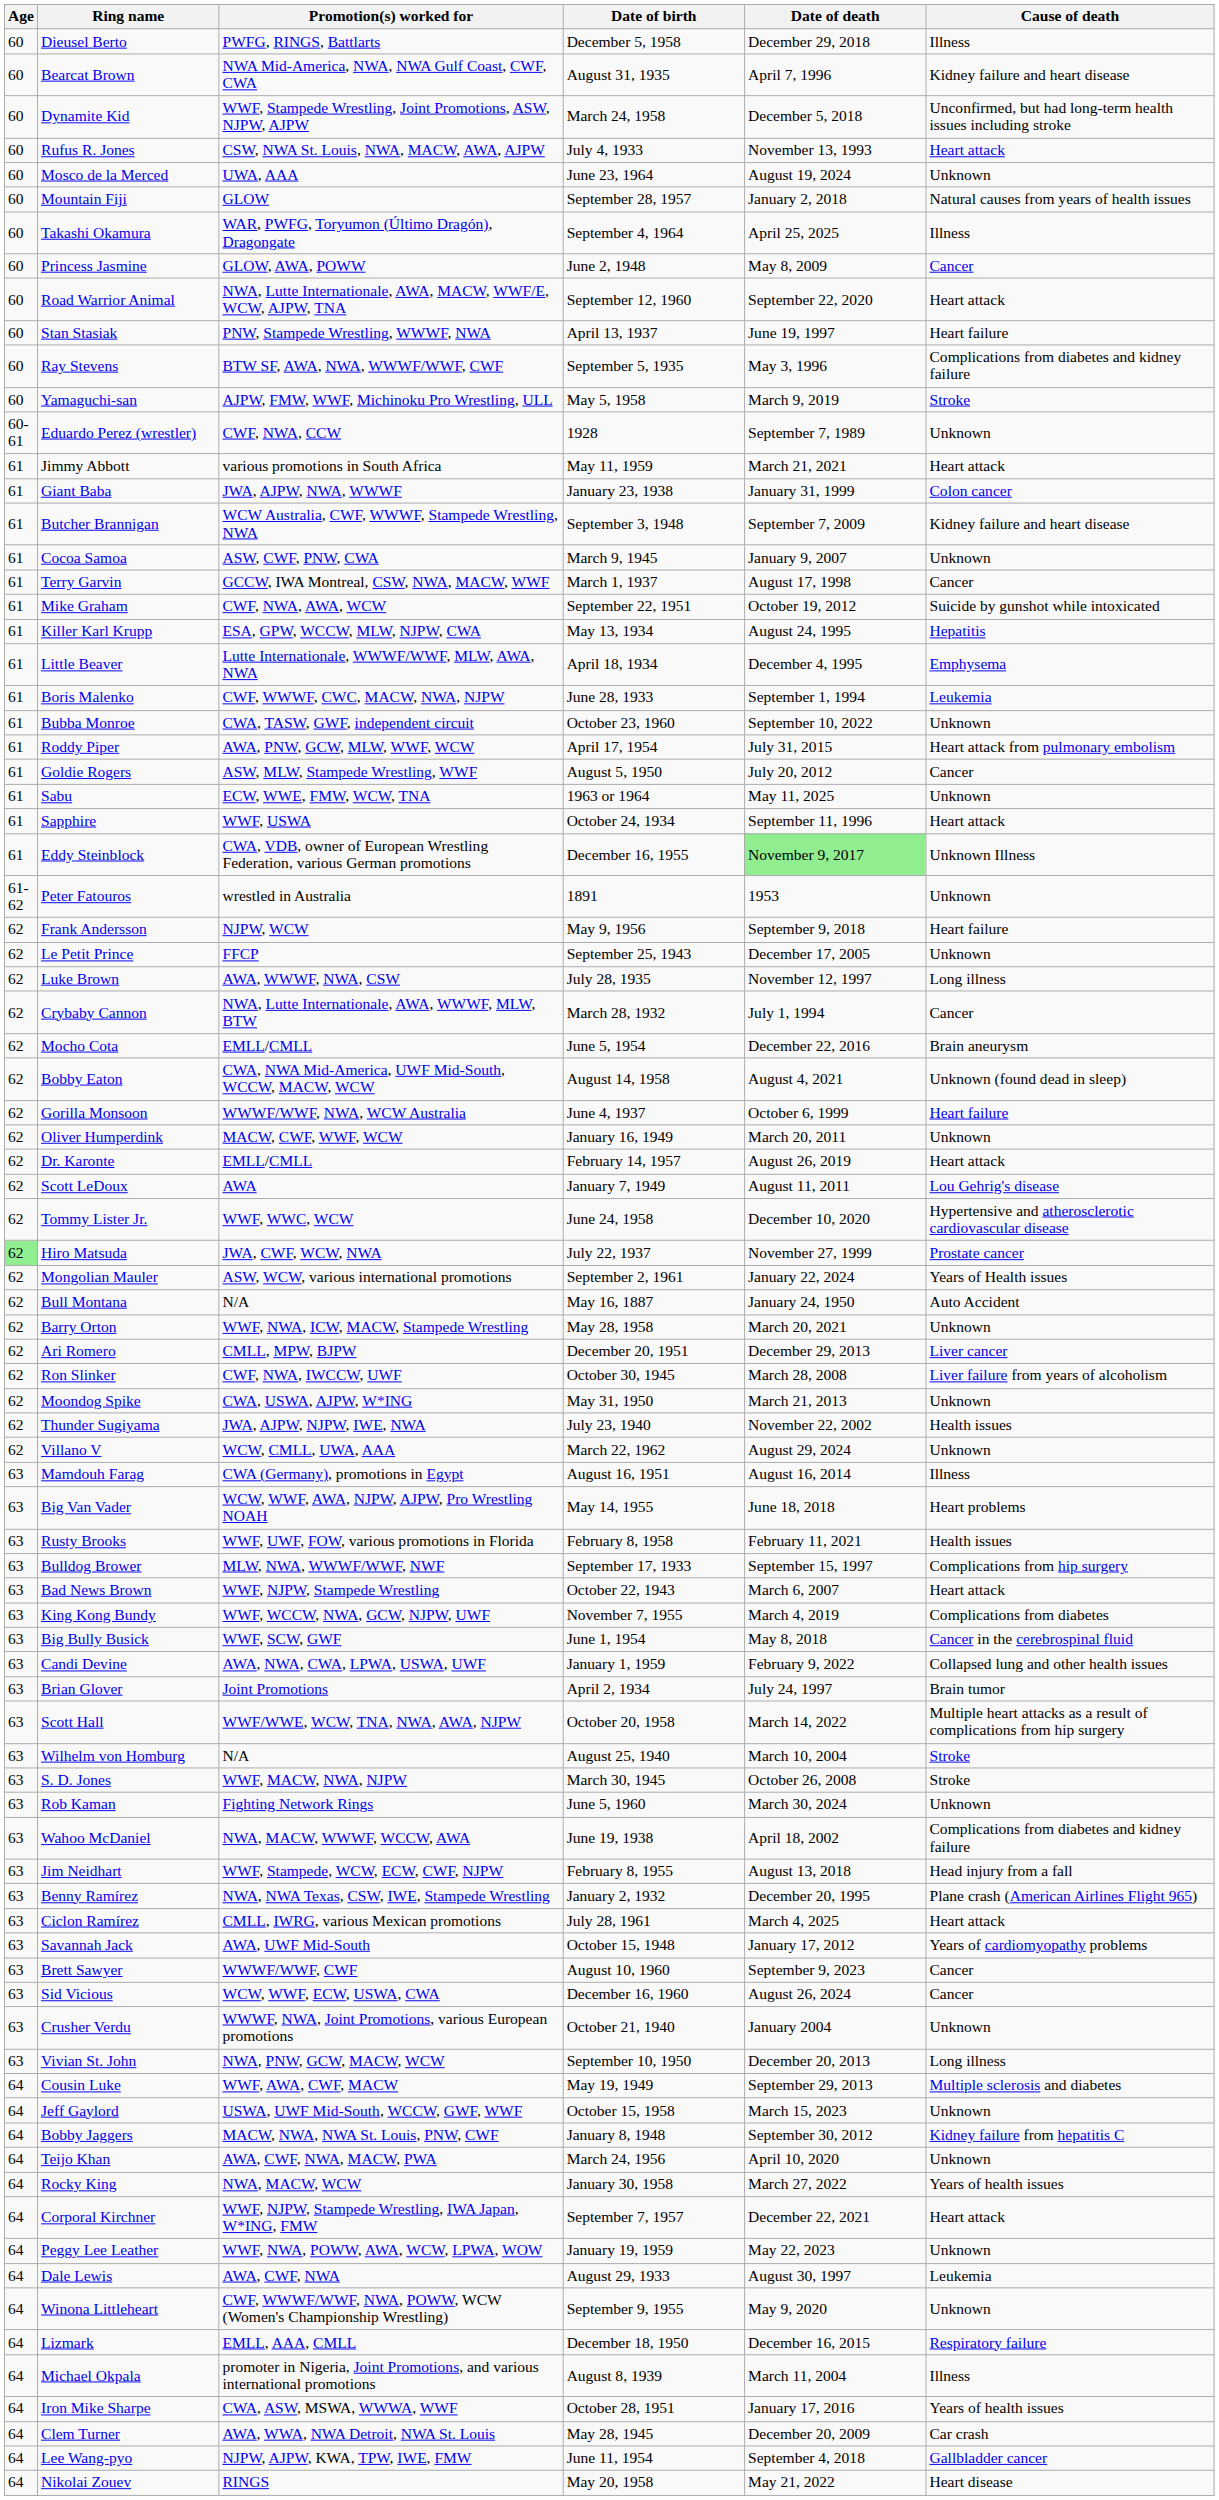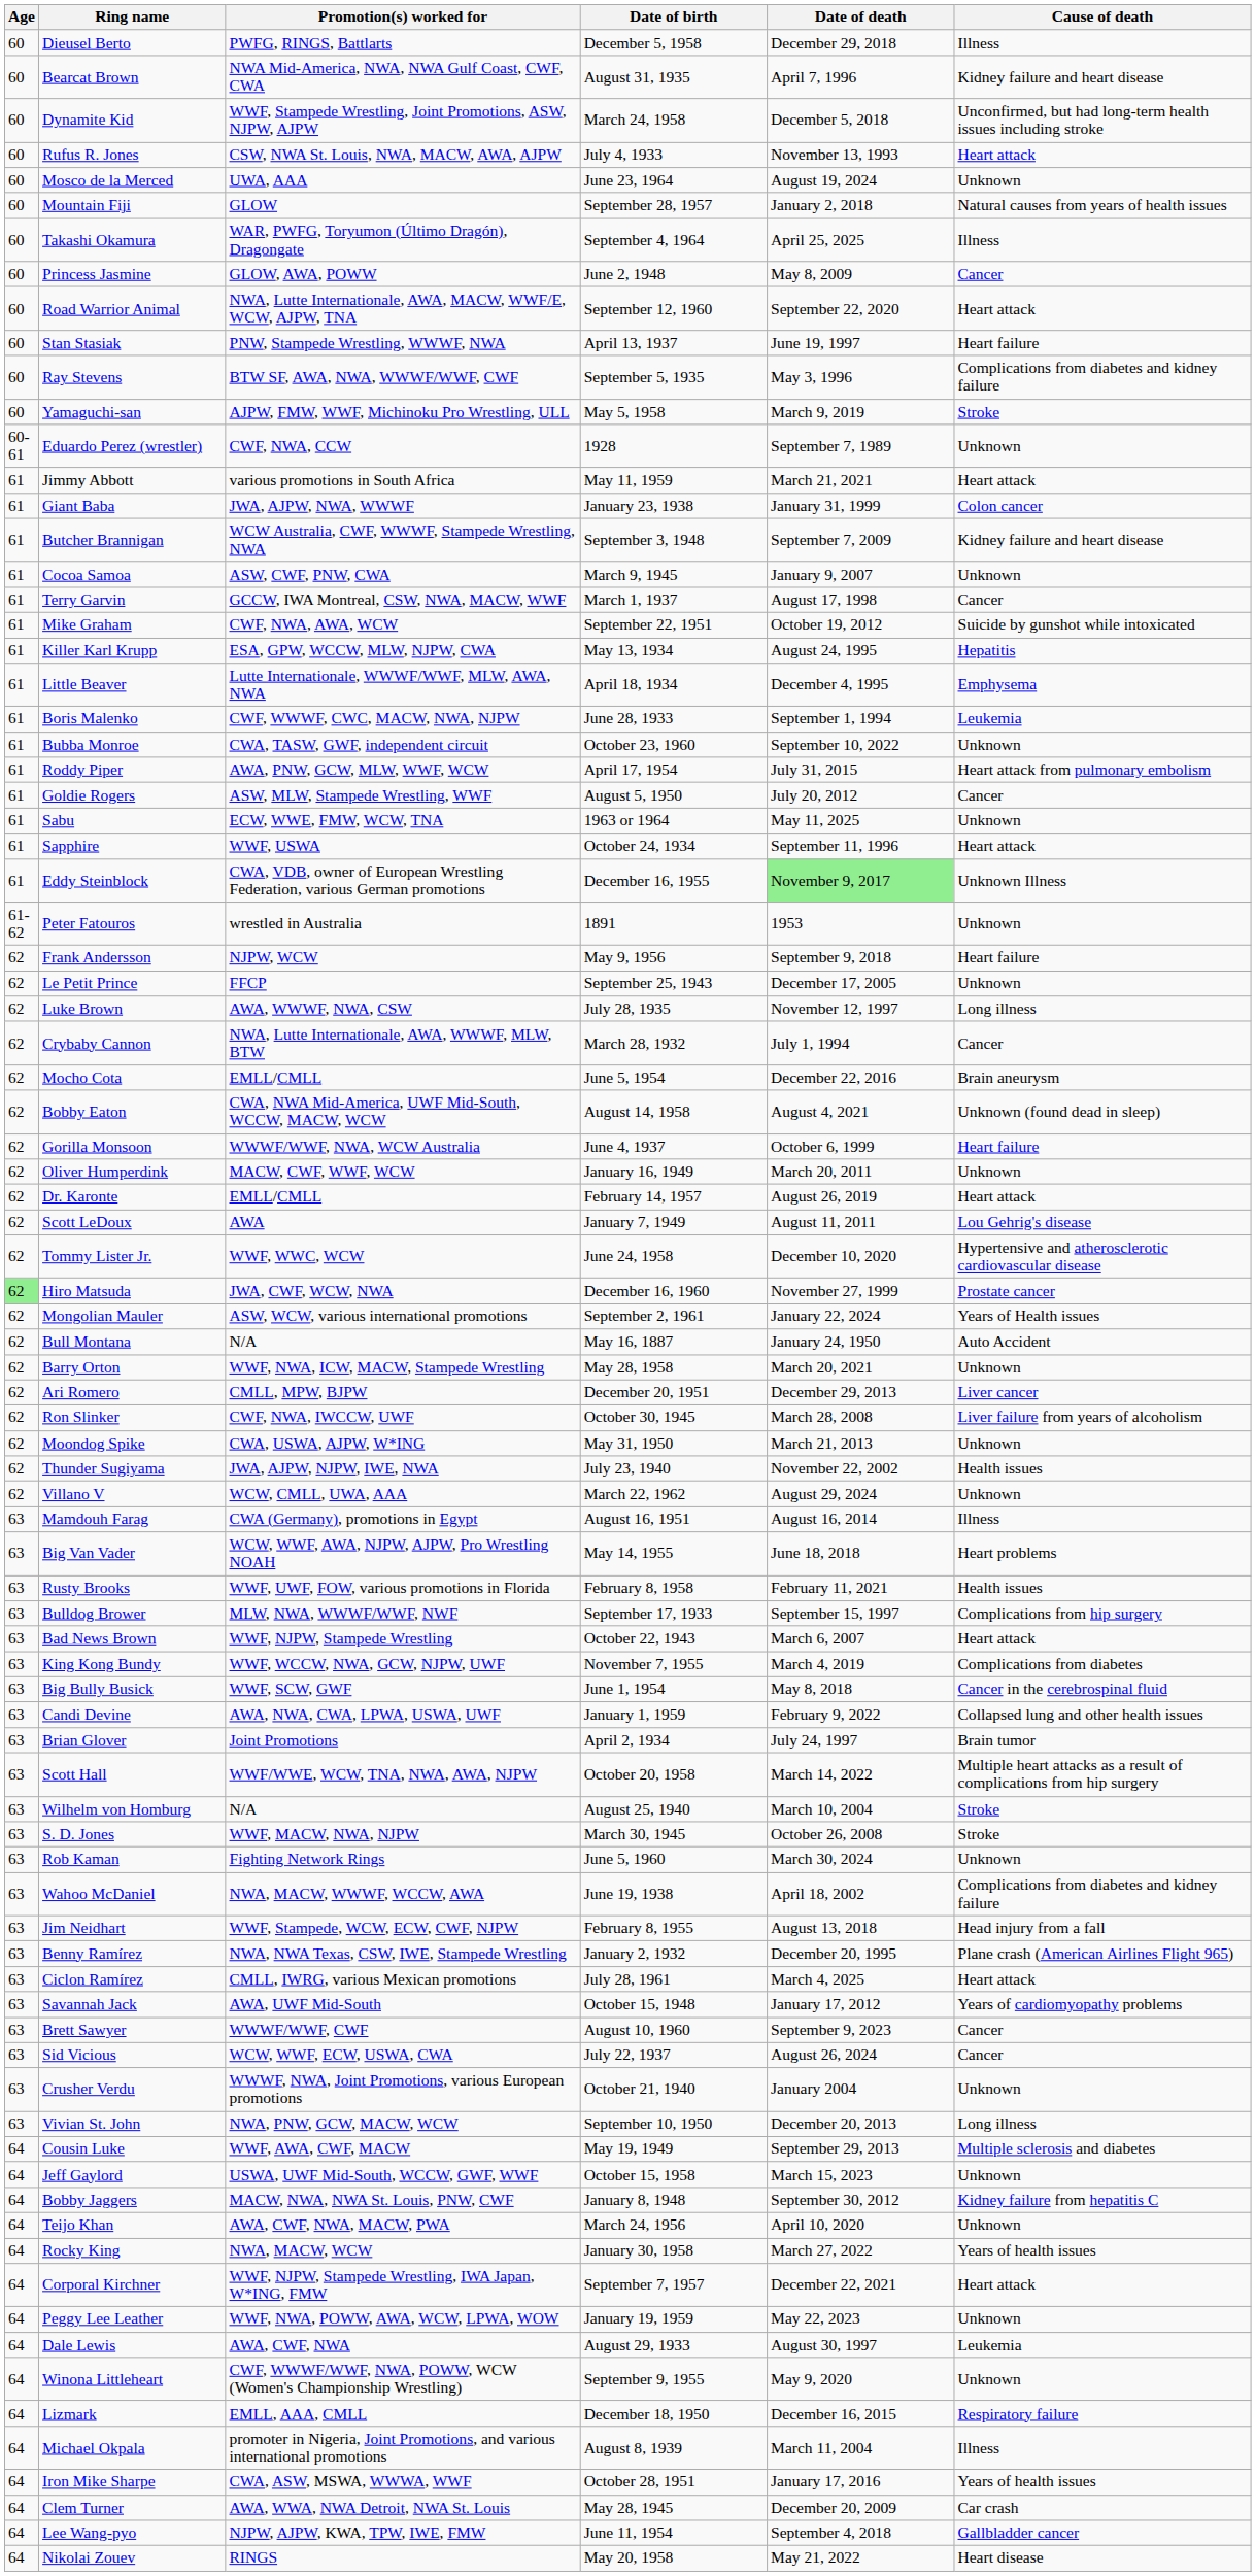Hiro Matsuda | Date of birth: July 22, 1937 -> December 16, 1960
Sid Vicious | Date of birth: December 16, 1960 -> July 22, 1937
